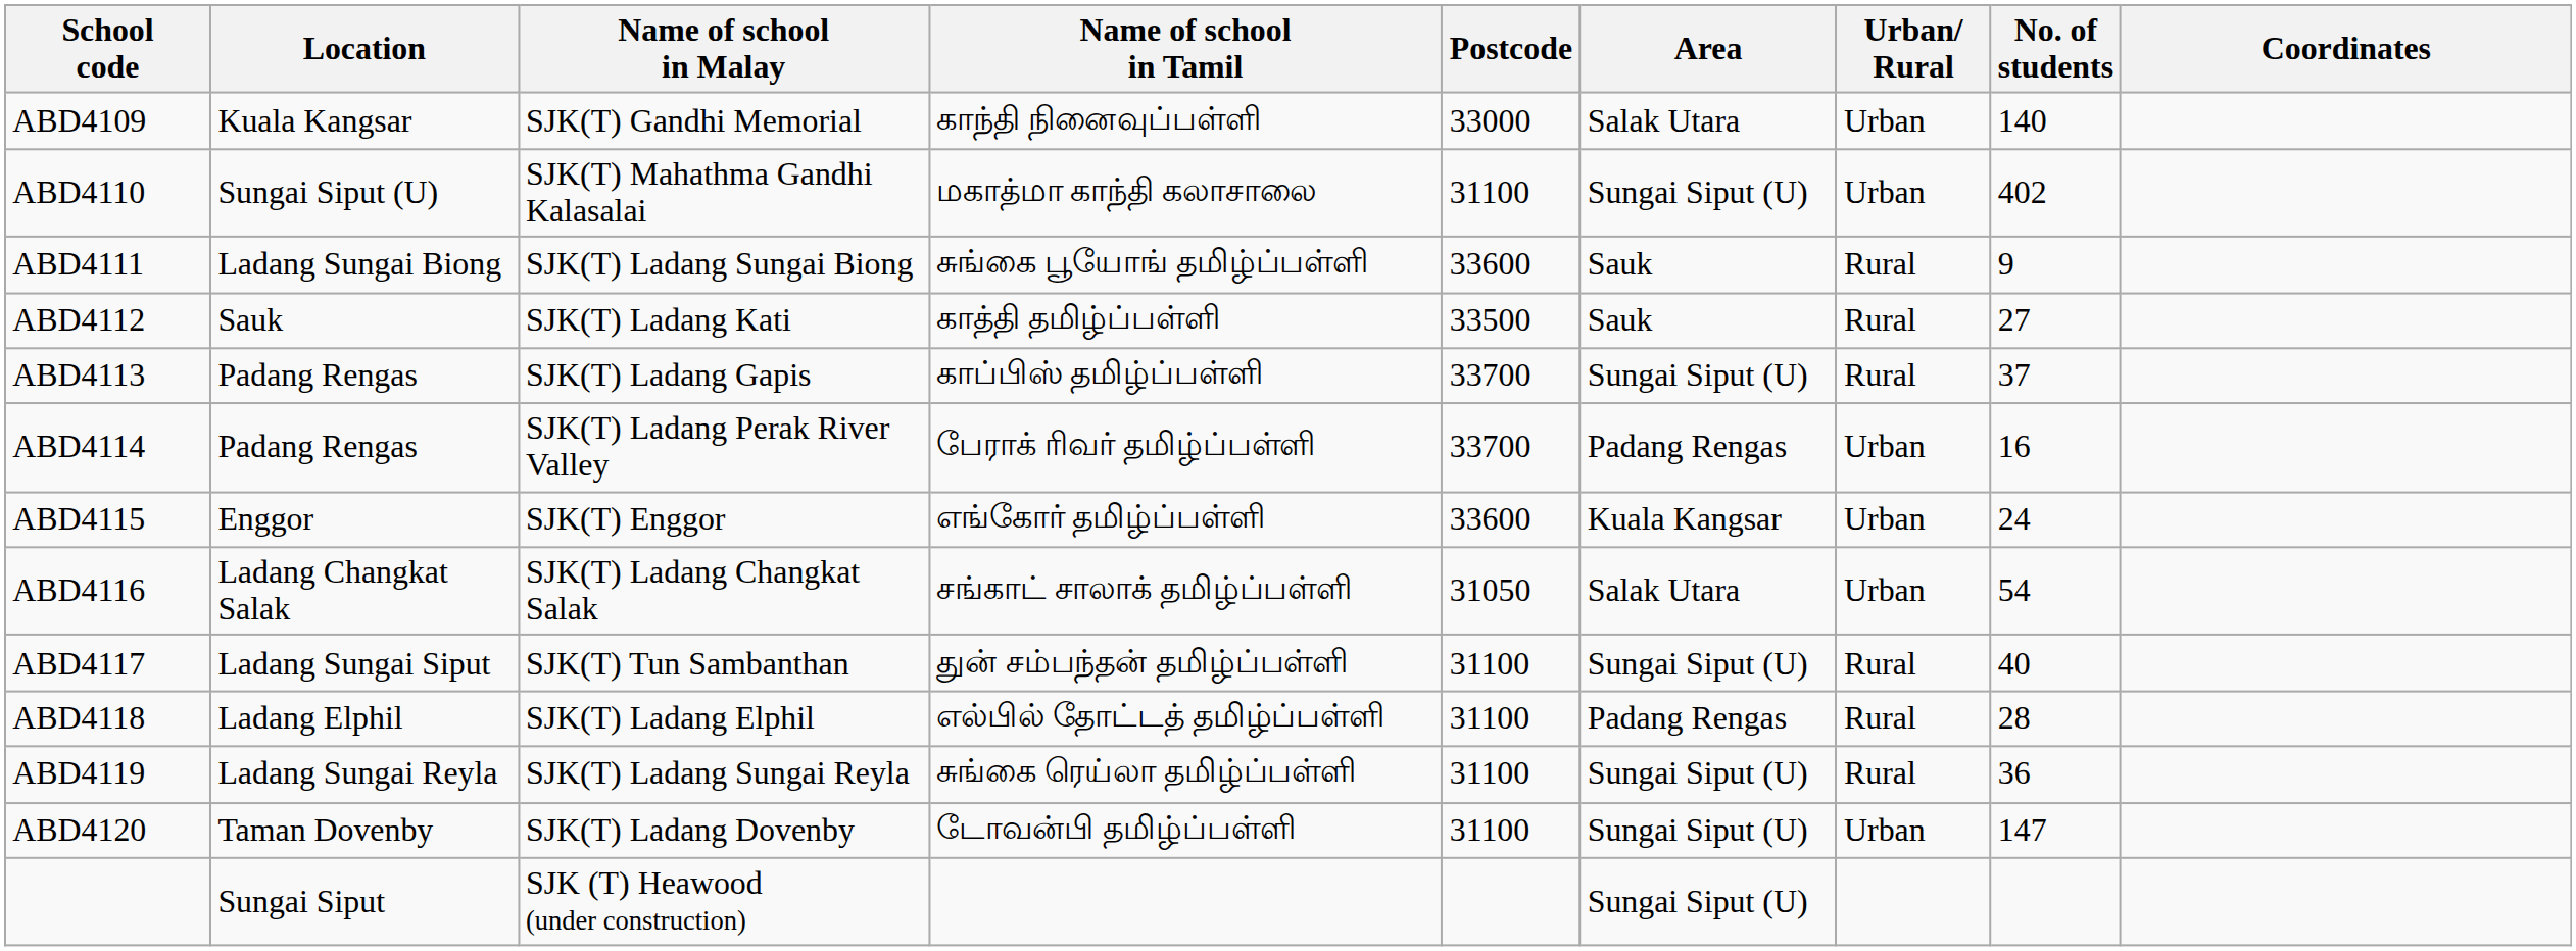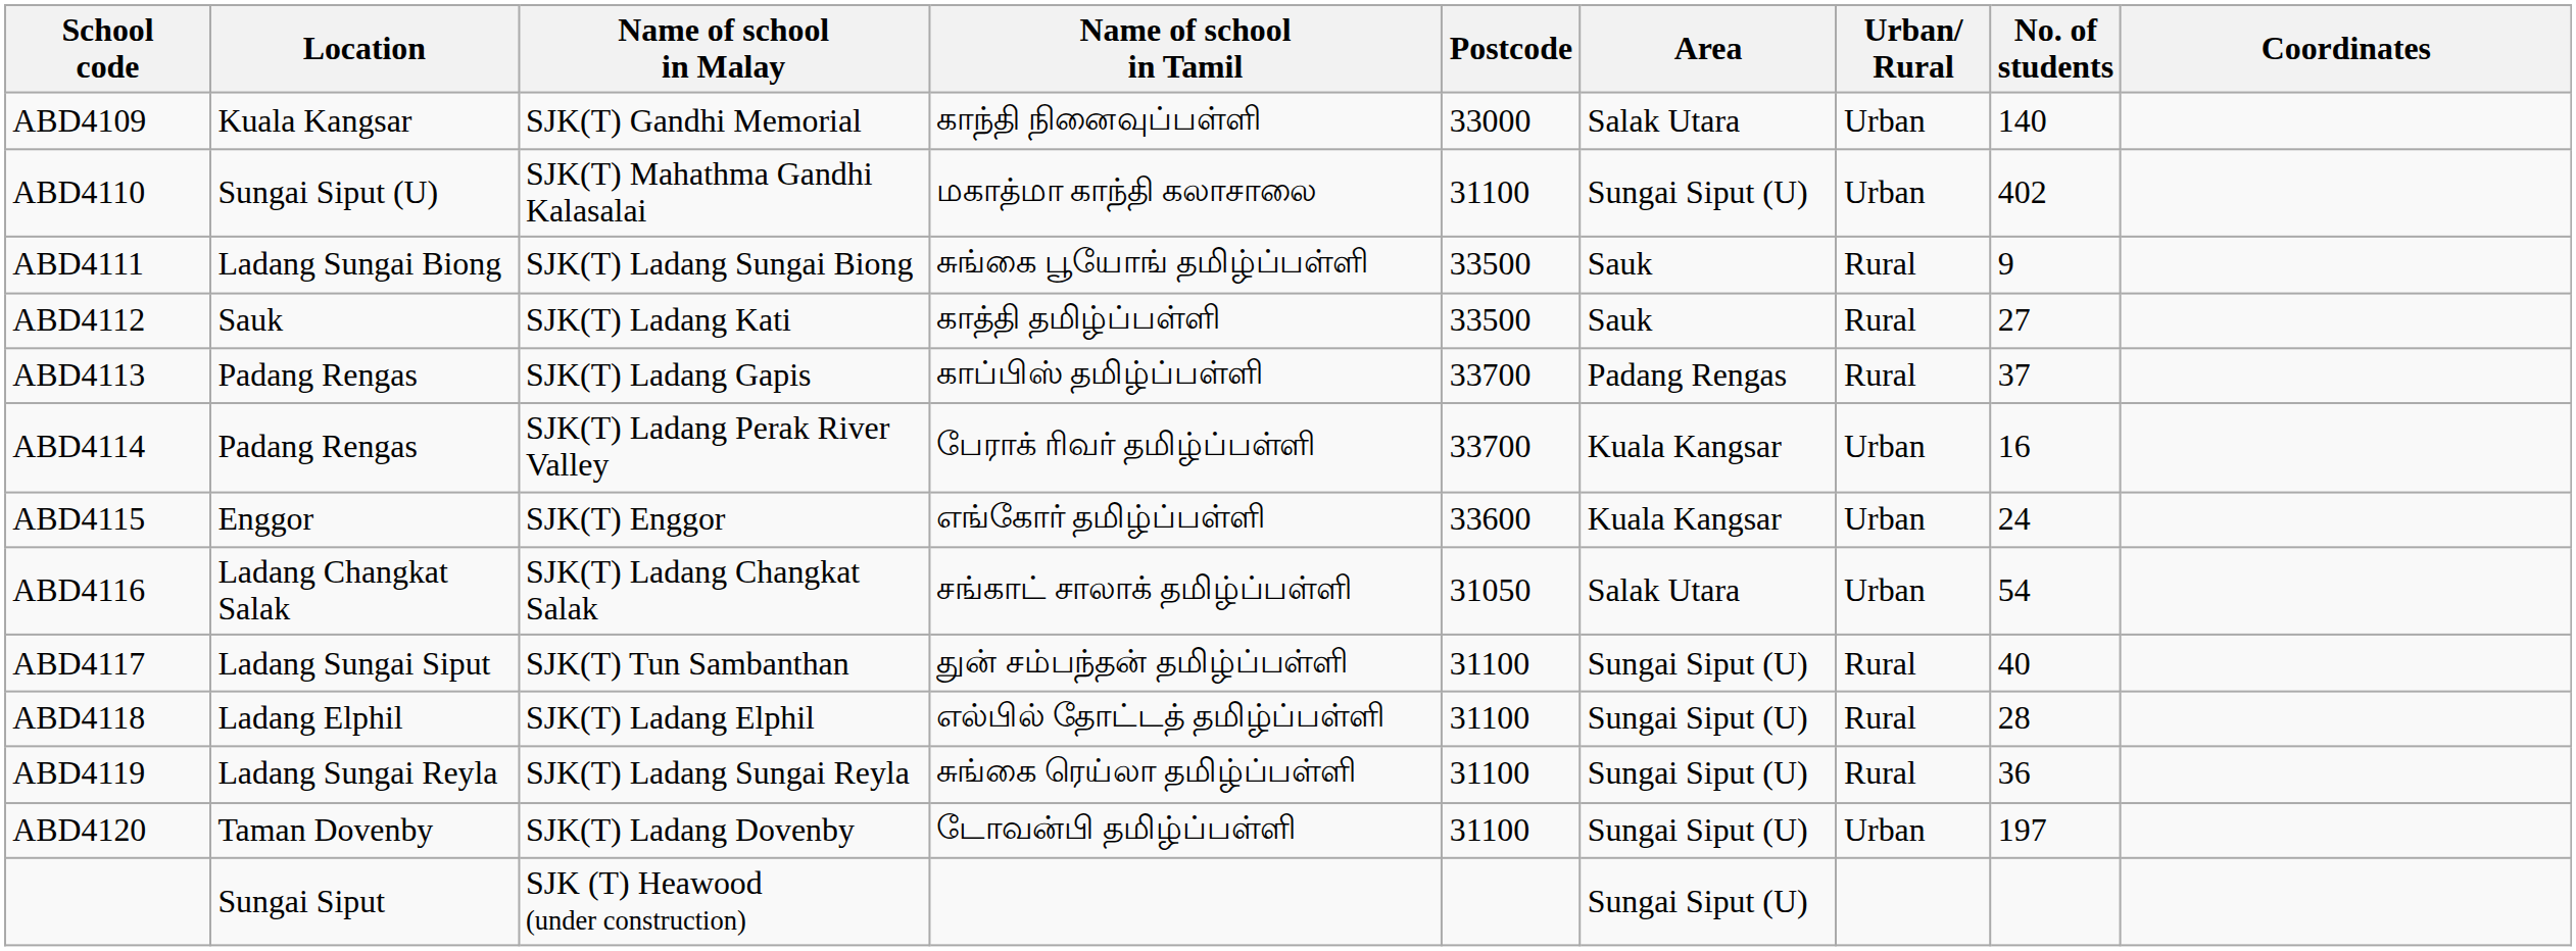ABD4111 | Postcode: 33600 -> 33500
ABD4113 | Area: Sungai Siput (U) -> Padang Rengas
ABD4114 | Area: Padang Rengas -> Kuala Kangsar
ABD4118 | Area: Padang Rengas -> Sungai Siput (U)
ABD4120 | No. of students: 147 -> 197
